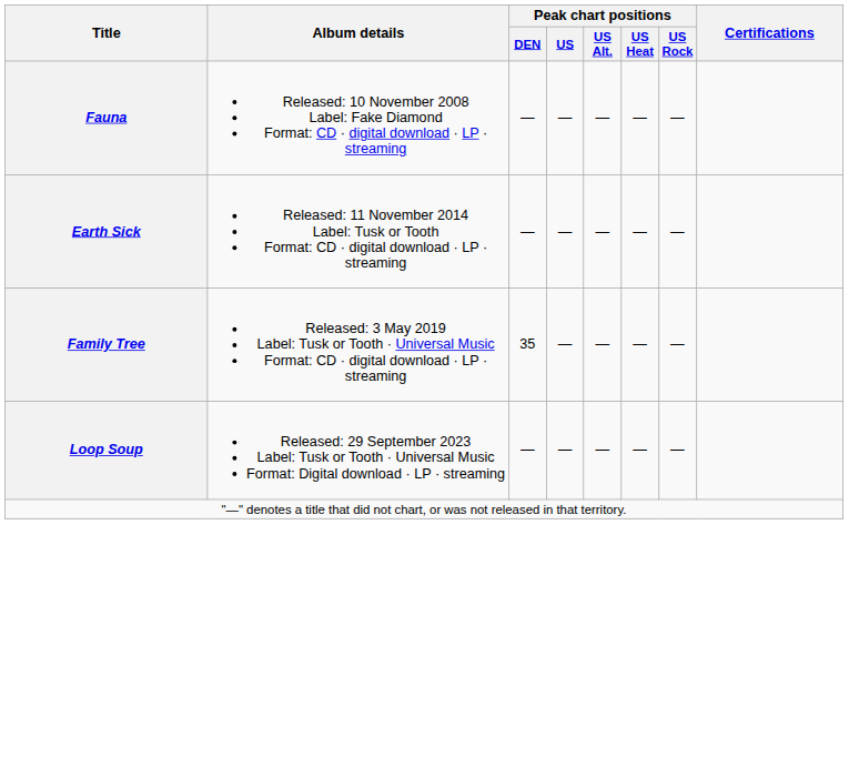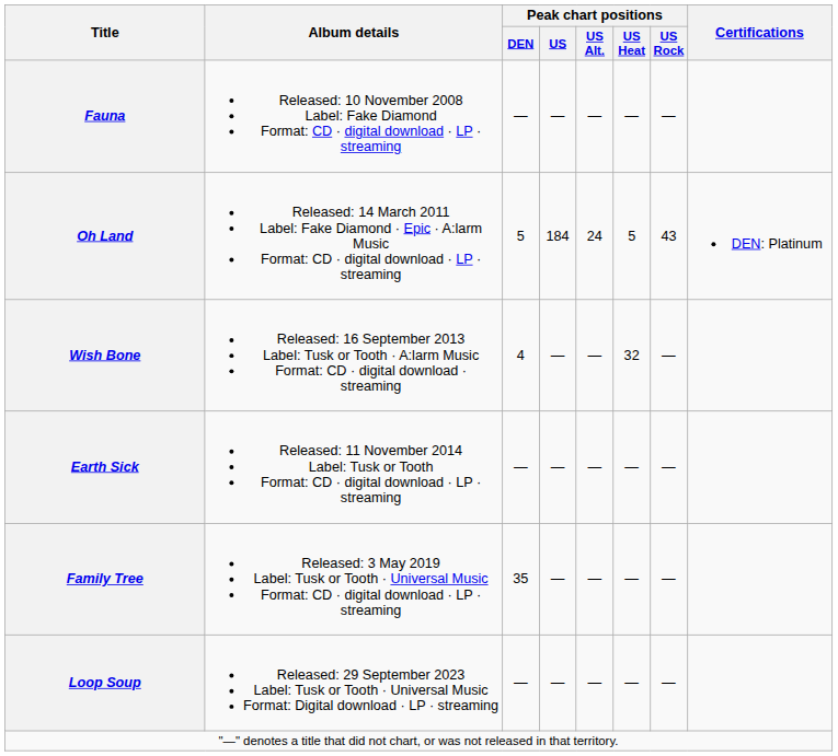+ row: Oh Land | Released: 14 March 2011 Label: Fake Diamond · Epic · A:larm Music Format: CD · digital download · LP · streaming | 5 | 184 | 24 | 5 | 43 | DEN: Platinum
+ row: Wish Bone | Released: 16 September 2013 Label: Tusk or Tooth · A:larm Music Format: CD · digital download · streaming | 4 | — | — | 32 | —
